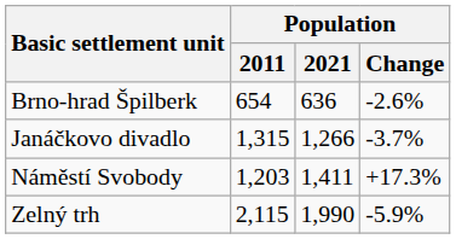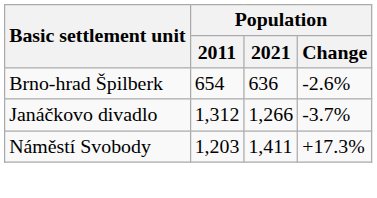Janáčkovo divadlo | Population / 2011: 1,315 -> 1,312
- row: Zelný trh | 2,115 | 1,990 | -5.9%
